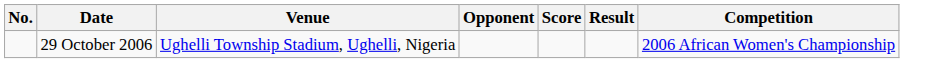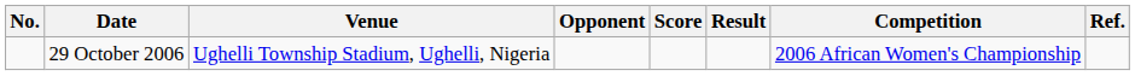+ column: Ref.
